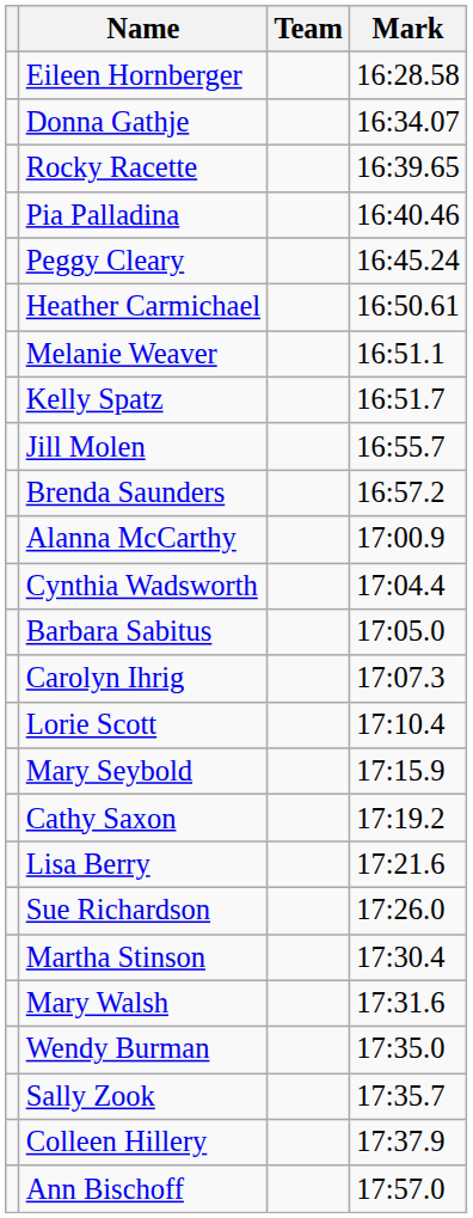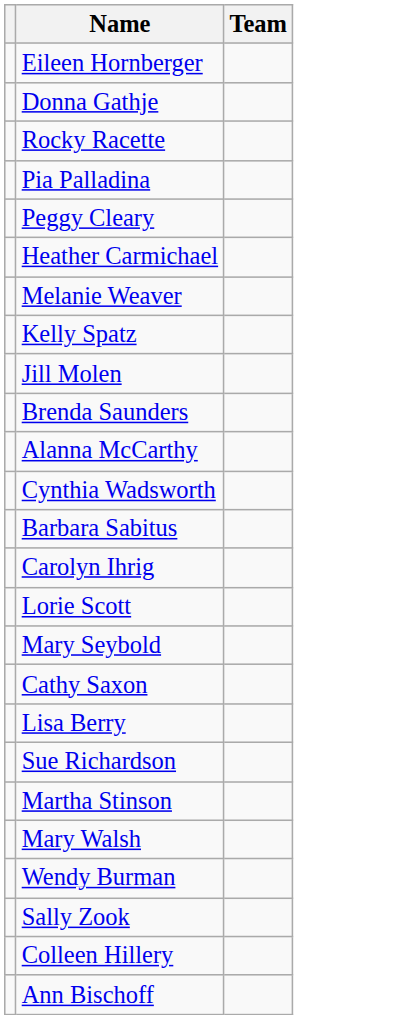- column: Mark | 16:28.58 | 16:34.07 | 16:39.65 | 16:40.46 | 16:45.24 | 16:50.61 | 16:51.1 | 16:51.7 | 16:55.7 | 16:57.2 | 17:00.9 | 17:04.4 | 17:05.0 | 17:07.3 | 17:10.4 | 17:15.9 | 17:19.2 | 17:21.6 | 17:26.0 | 17:30.4 | 17:31.6 | 17:35.0 | 17:35.7 | 17:37.9 | 17:57.0
